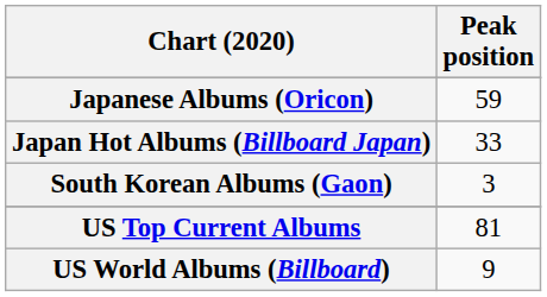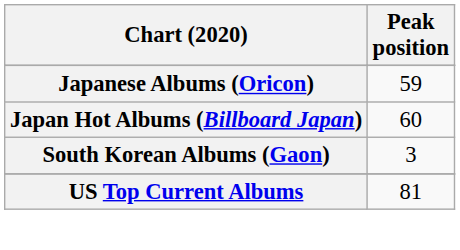Japan Hot Albums (Billboard Japan) | Peak position: 33 -> 60
- row: US World Albums (Billboard) | 9
